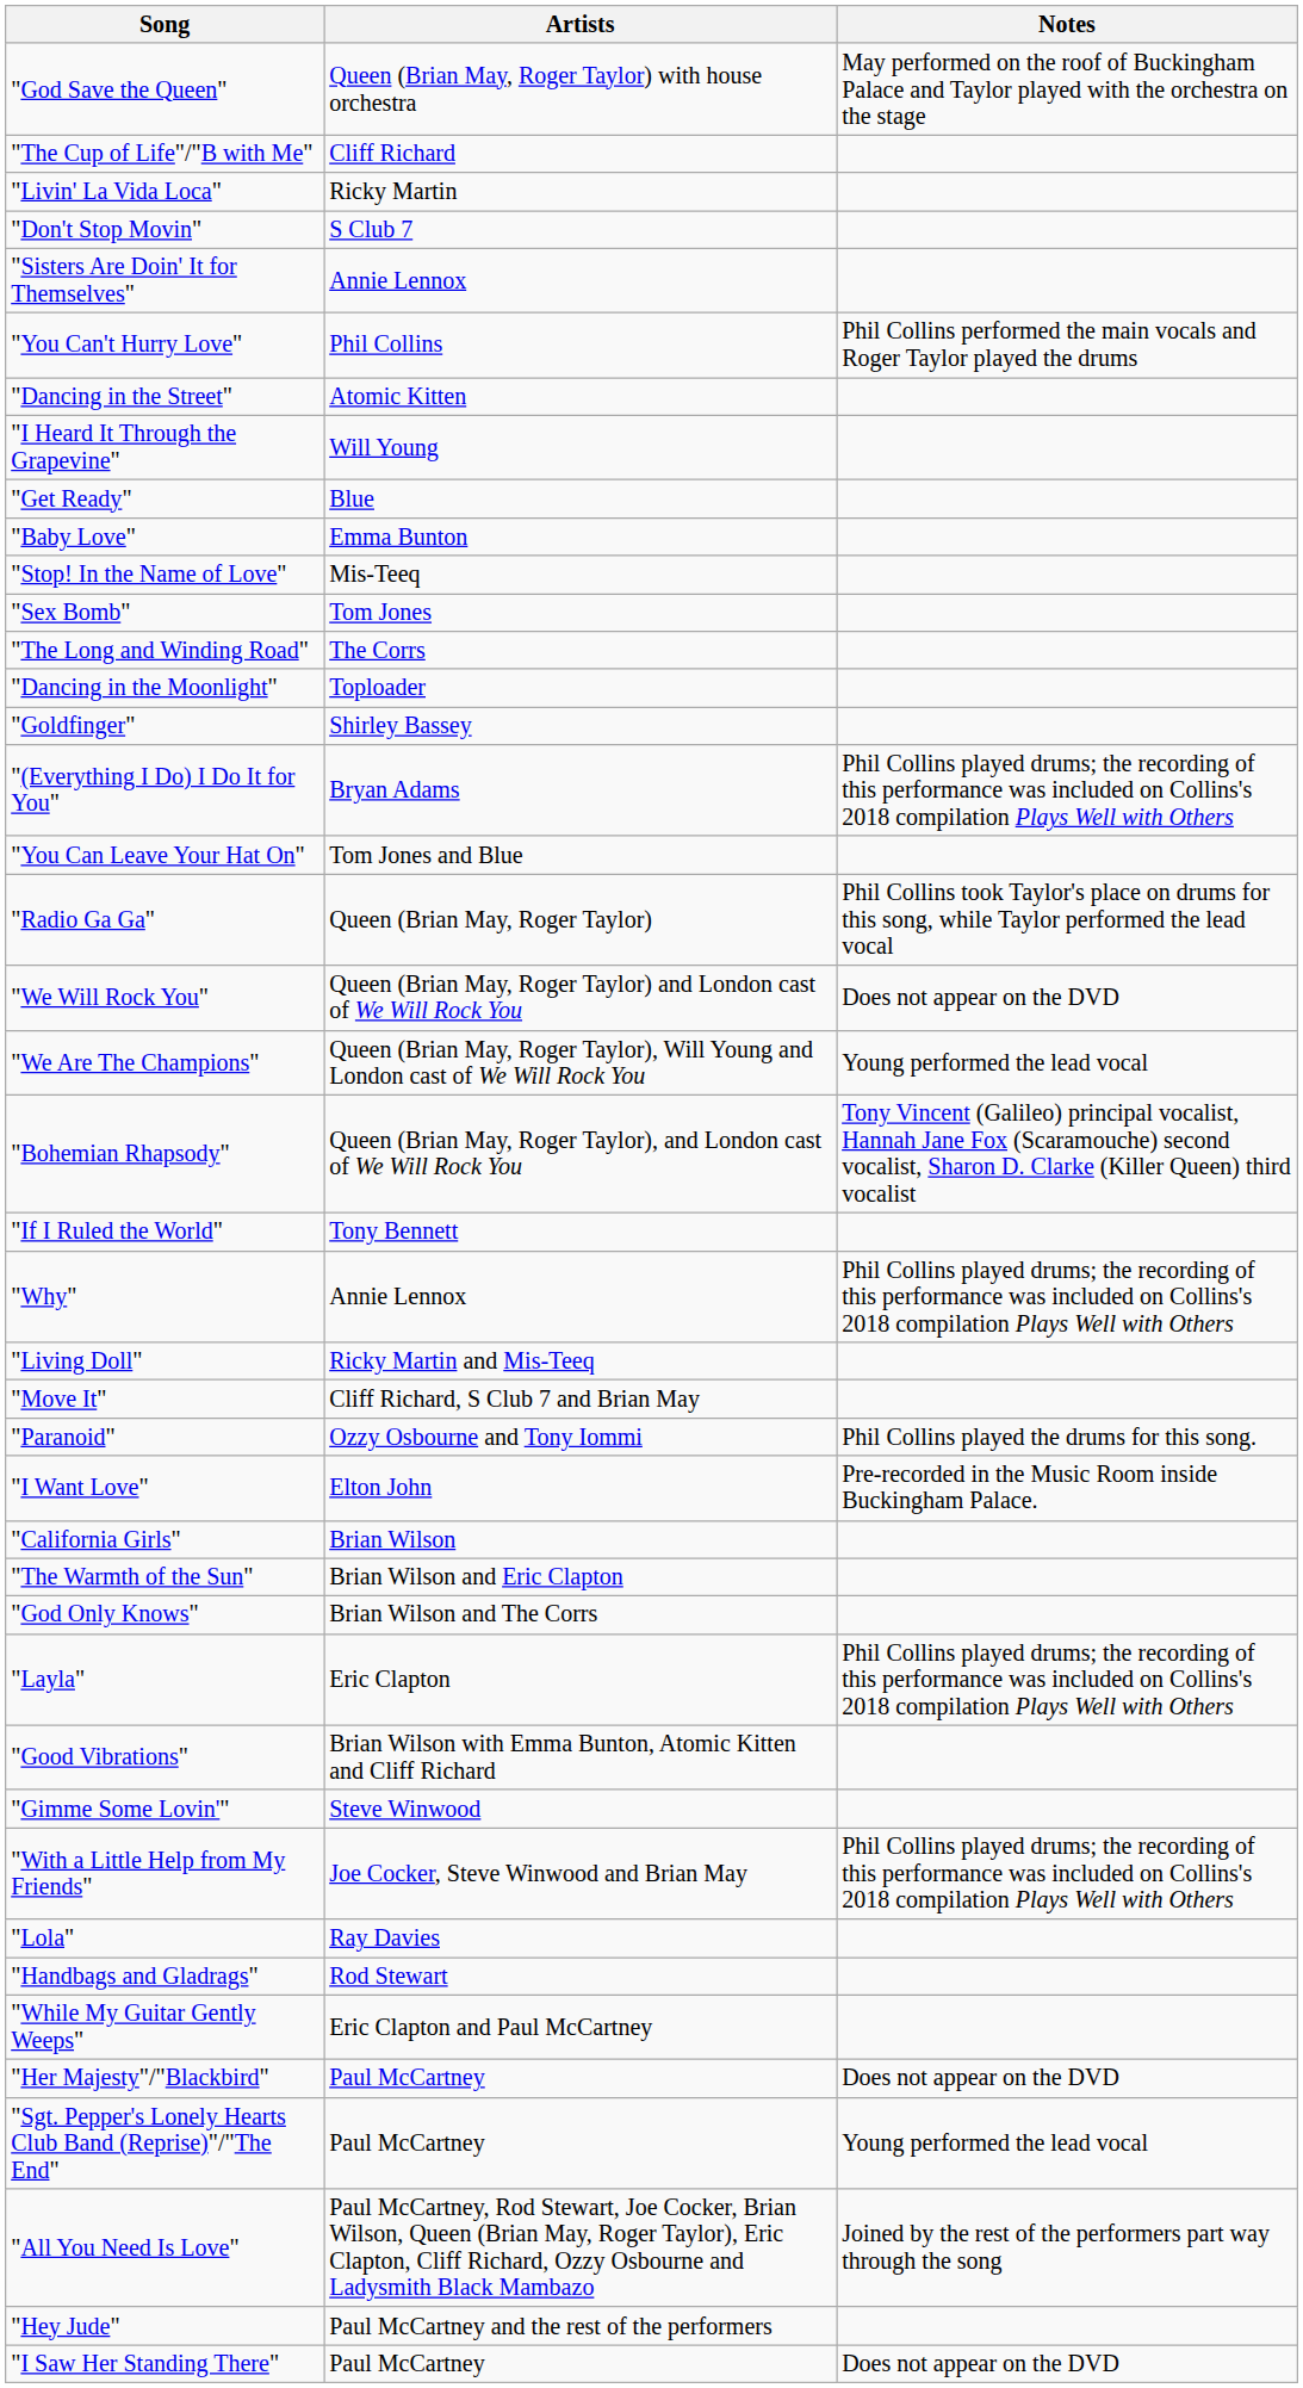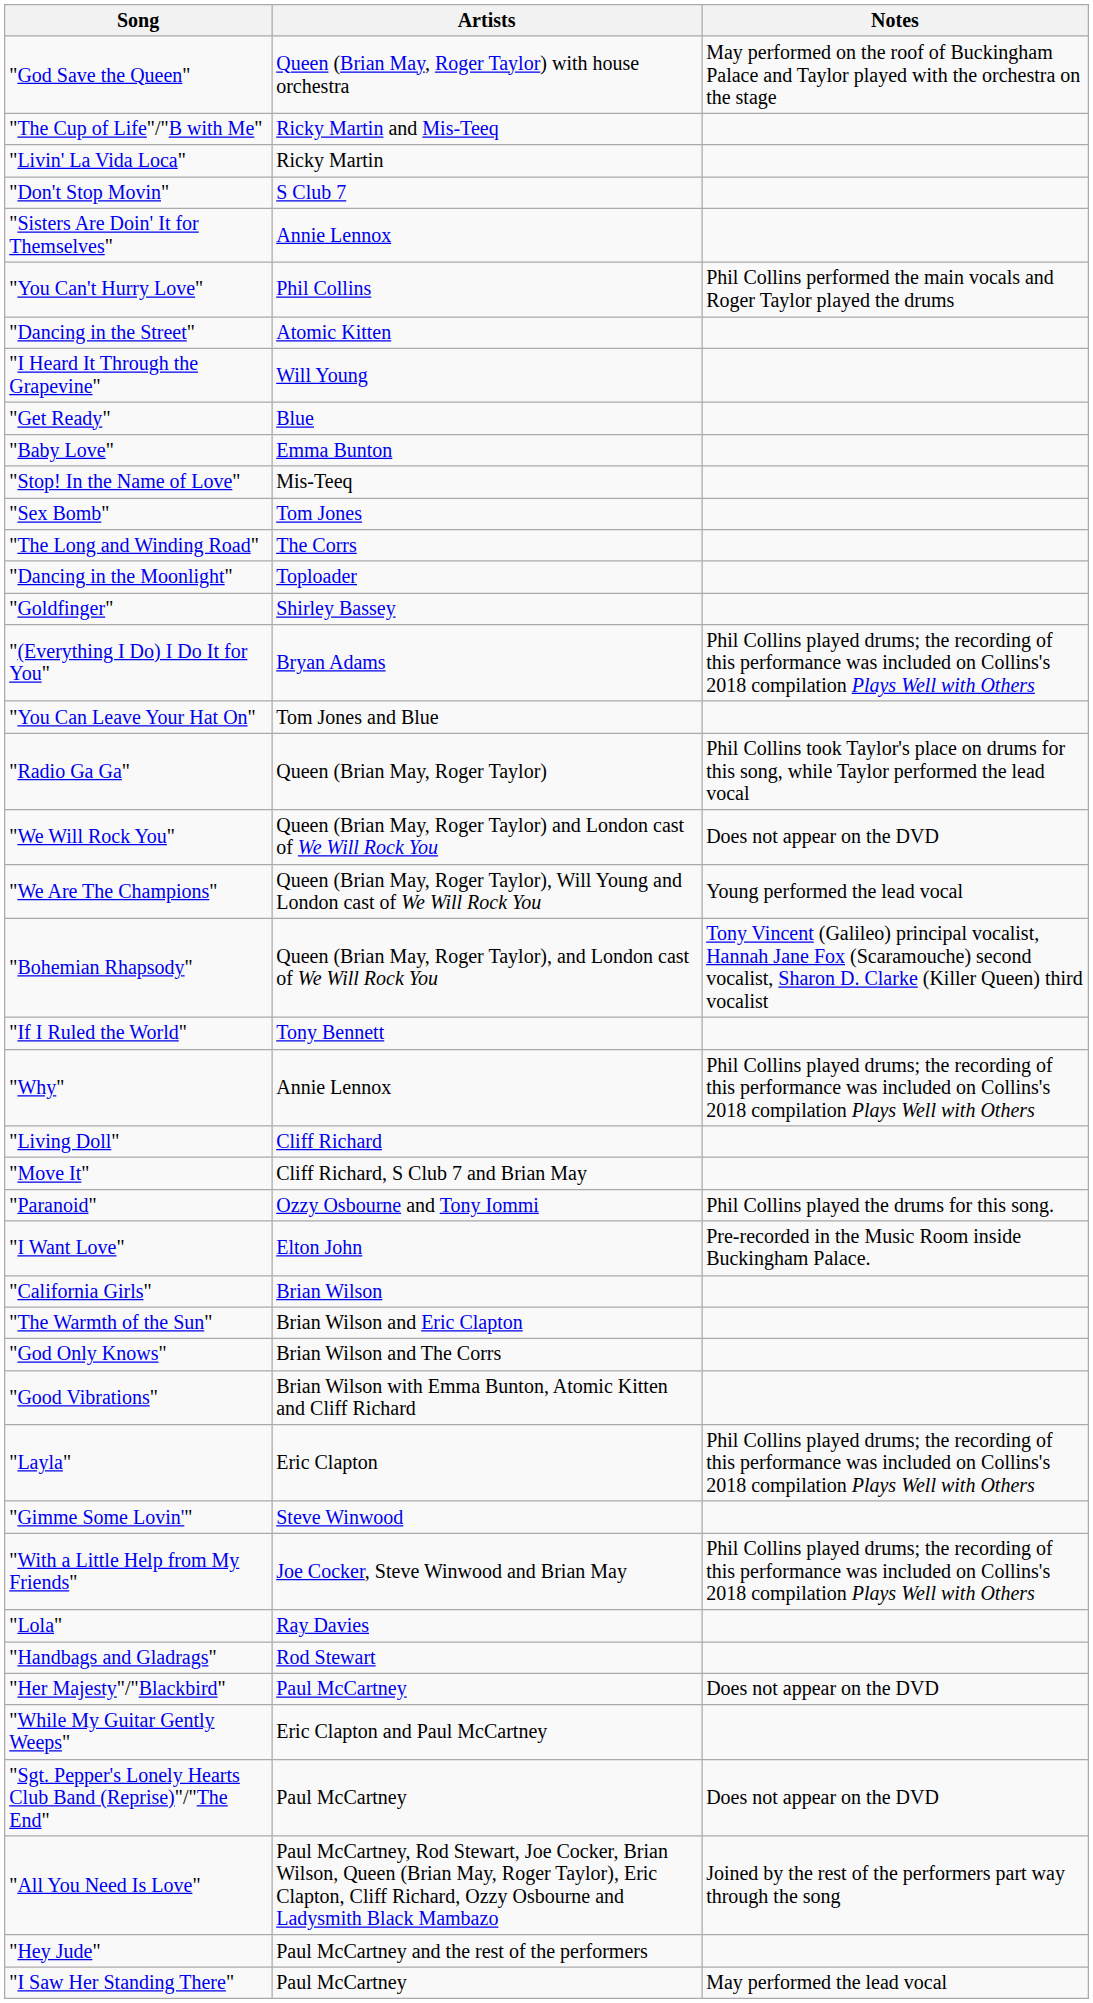"The Cup of Life"/"B with Me" | Artists: Cliff Richard -> Ricky Martin and Mis-Teeq
"Living Doll" | Artists: Ricky Martin and Mis-Teeq -> Cliff Richard
rows swapped: "Good Vibrations" <-> "Layla"
rows swapped: "Her Majesty"/"Blackbird" <-> "While My Guitar Gently Weeps"
"Sgt. Pepper's Lonely Hearts Club Band (Reprise)"/"The End" | Notes: Young performed the lead vocal -> Does not appear on the DVD
"I Saw Her Standing There" | Notes: Does not appear on the DVD -> May performed the lead vocal
